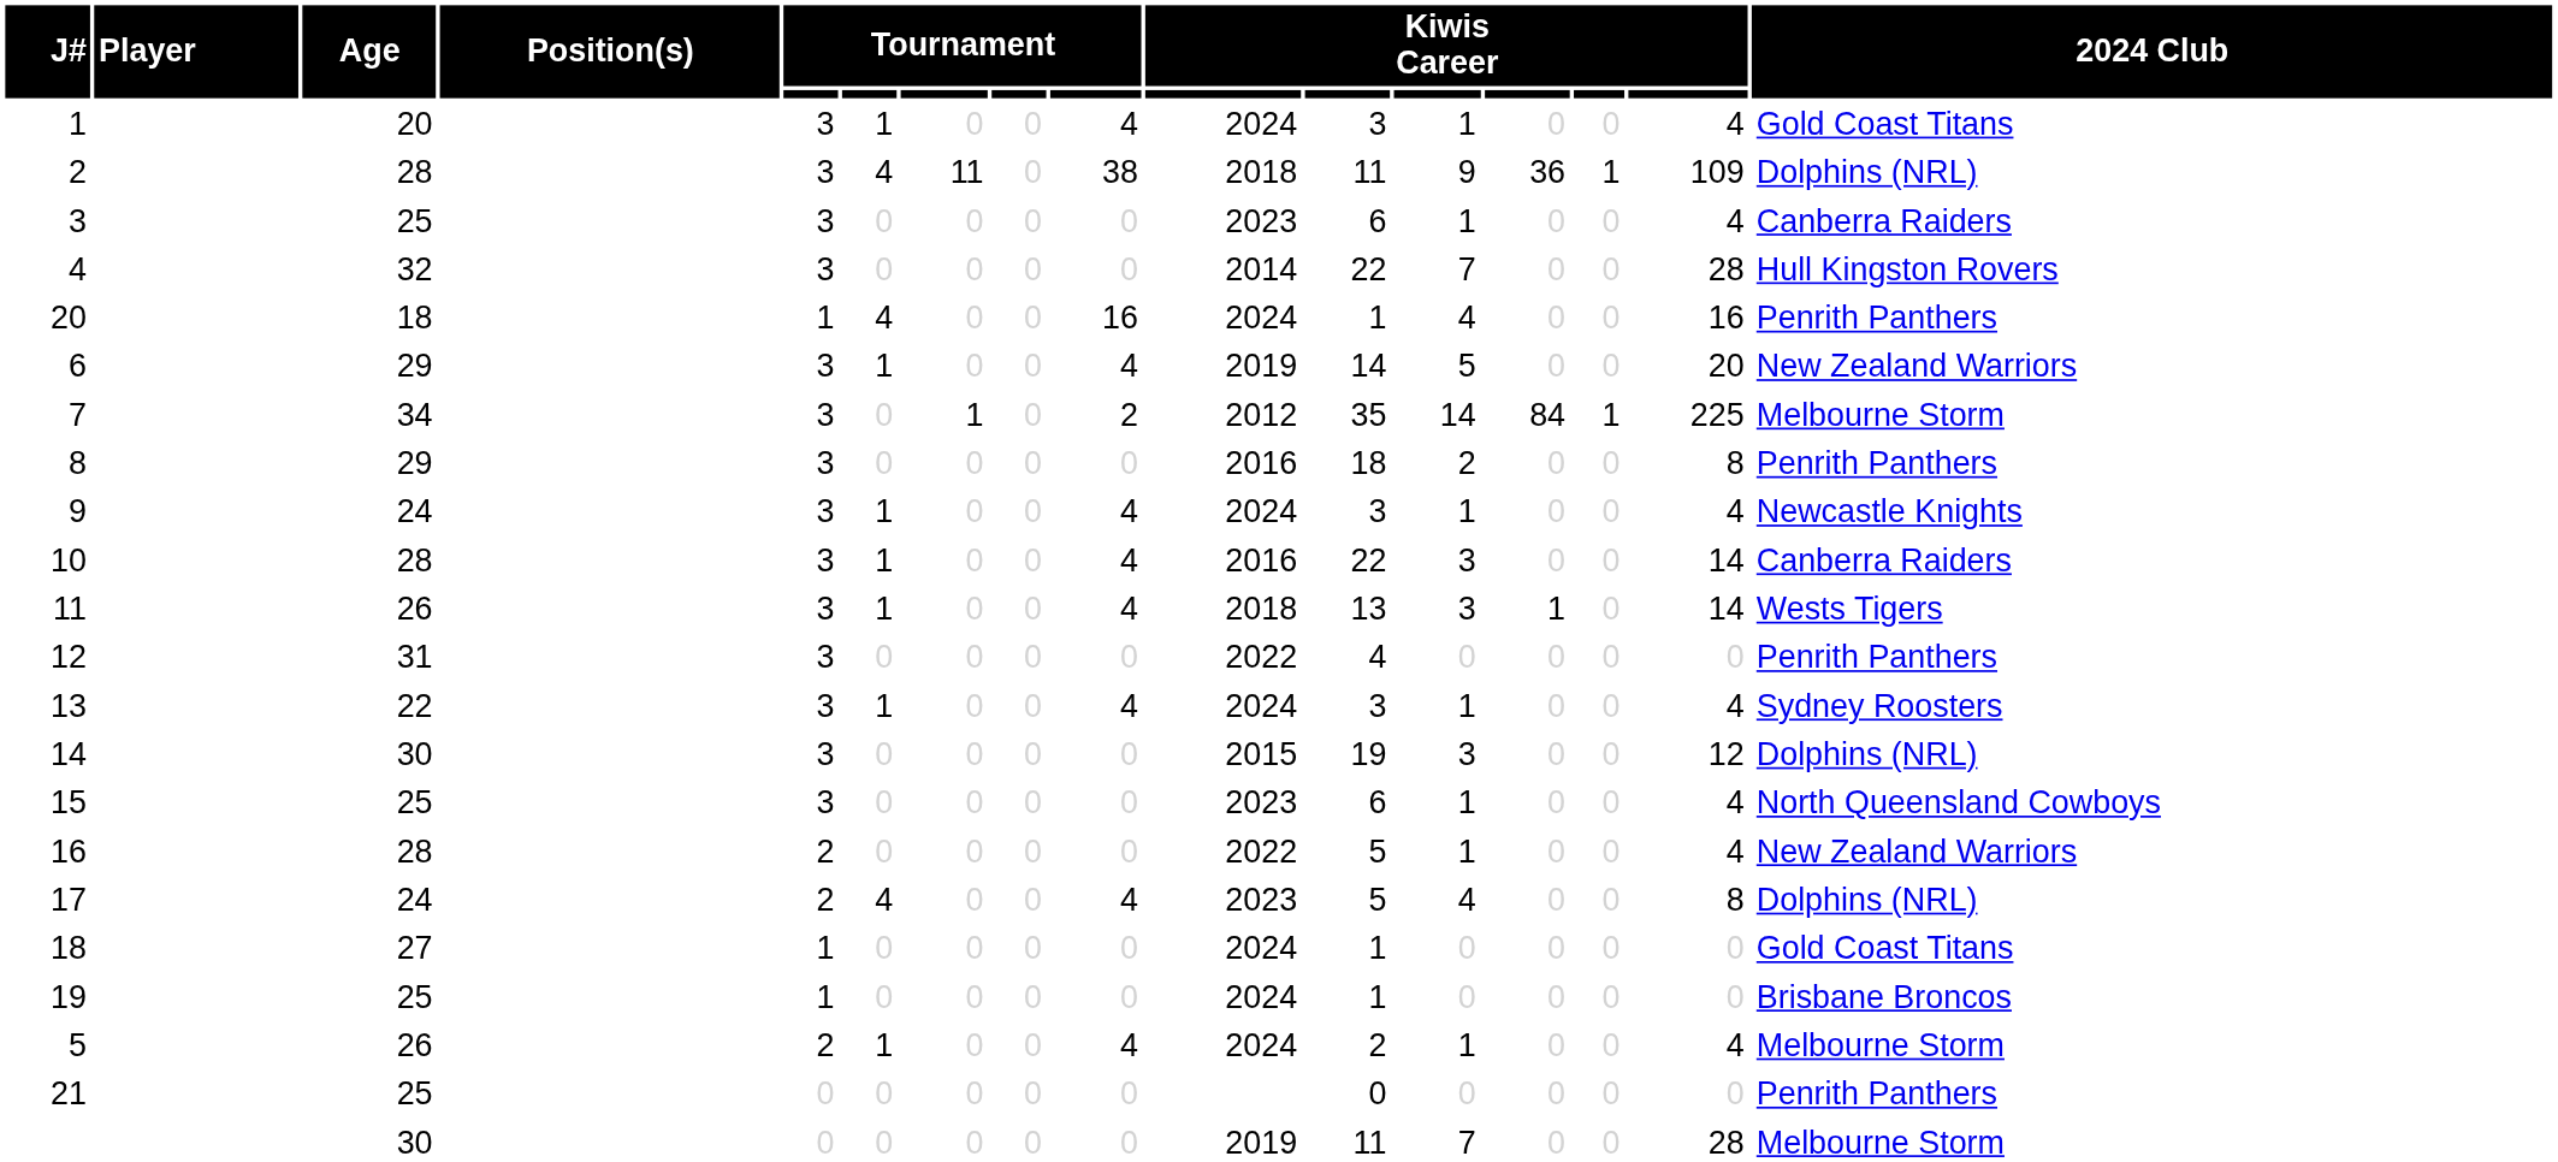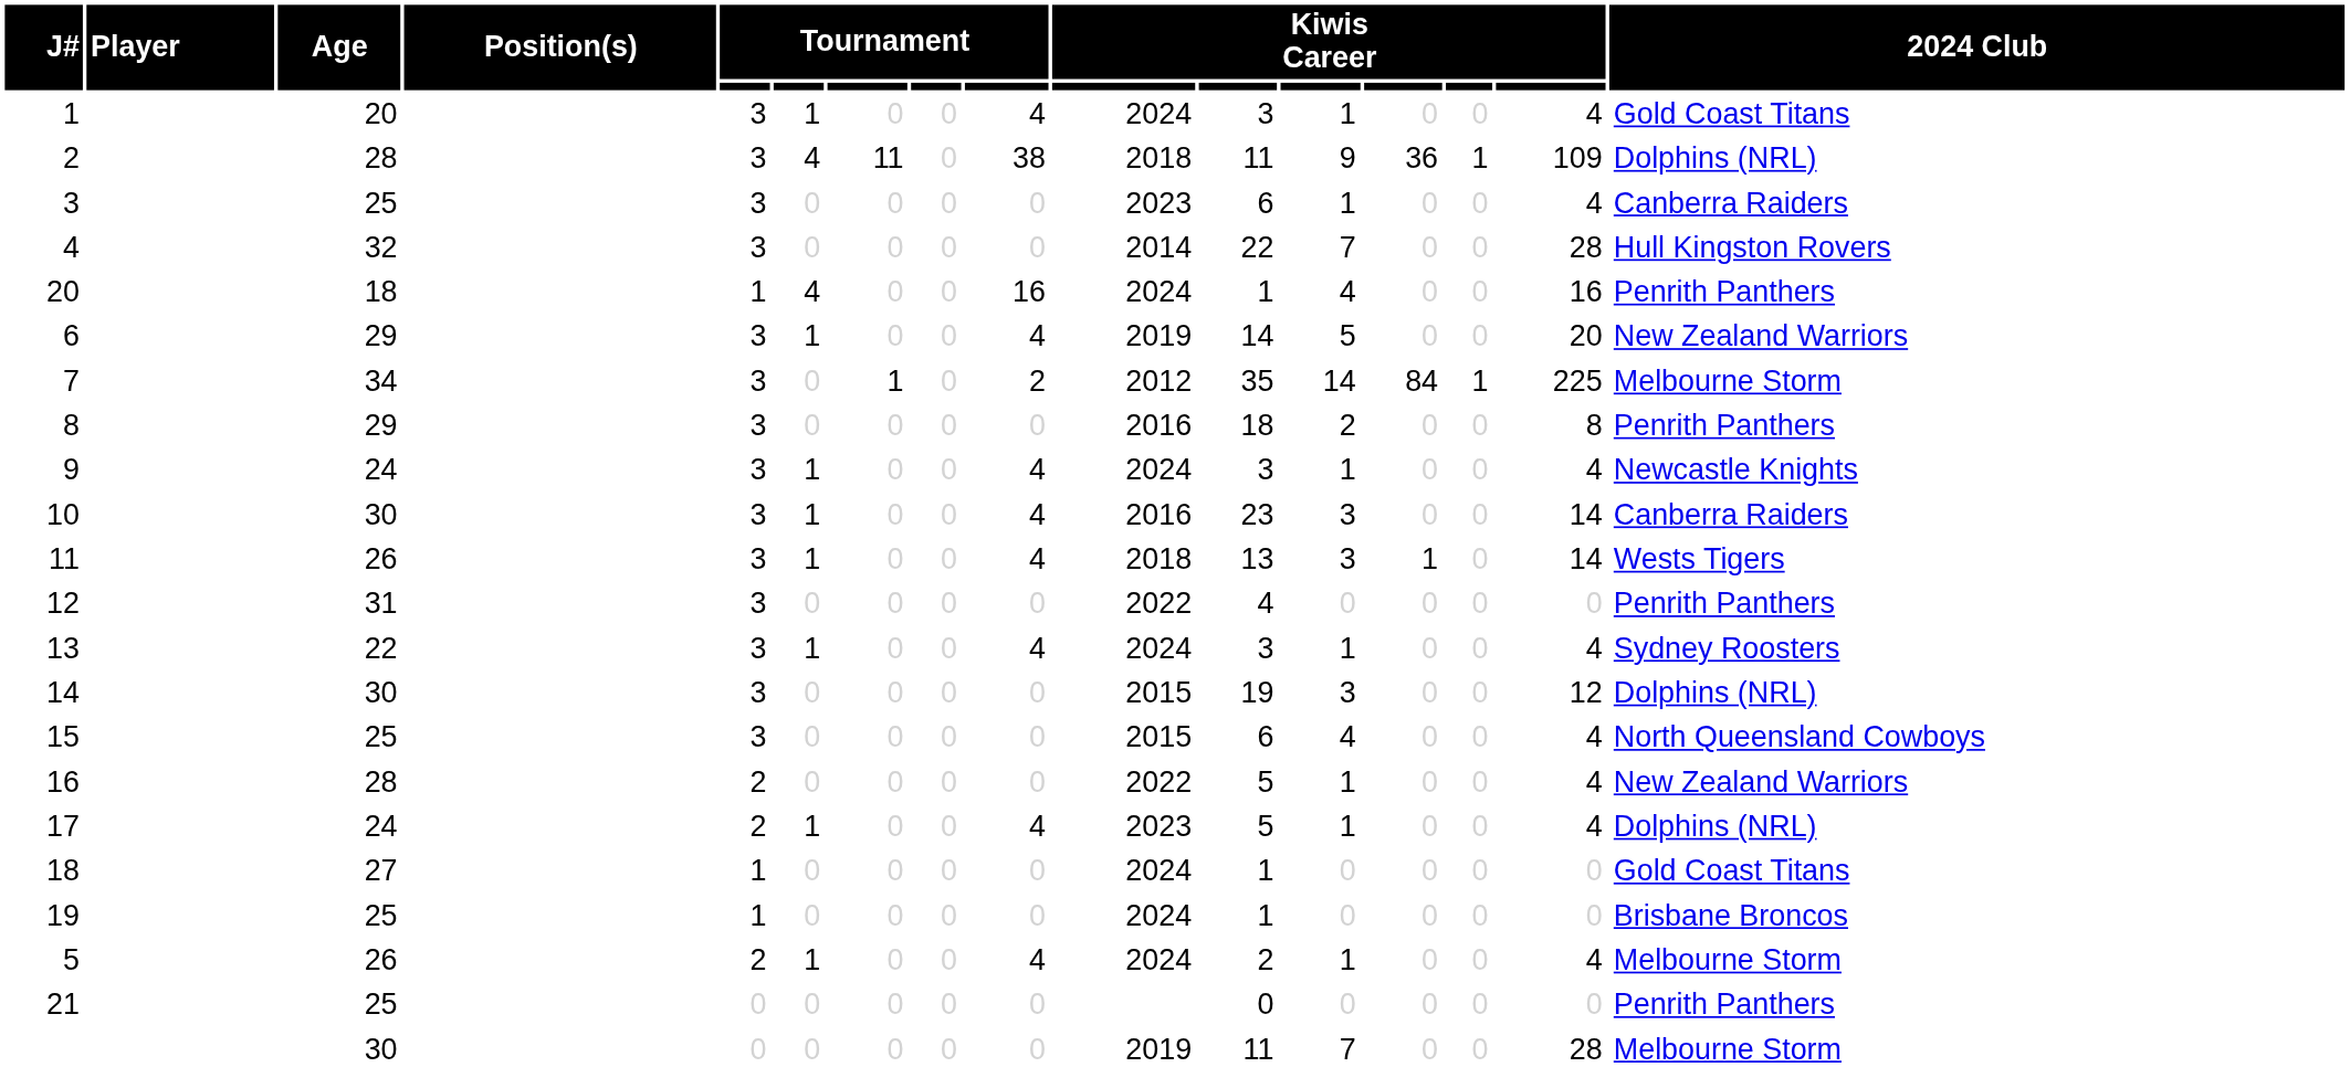10 | Age: 28 -> 30
10 | column 11: 22 -> 23
15 | column 10: 2023 -> 2015
15 | column 12: 1 -> 4
17 | column 6: 4 -> 1
17 | column 12: 4 -> 1
17 | column 15: 8 -> 4
